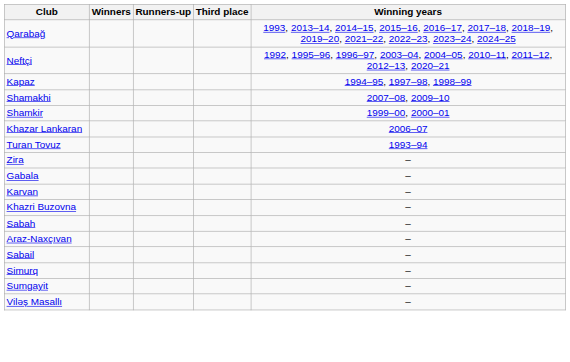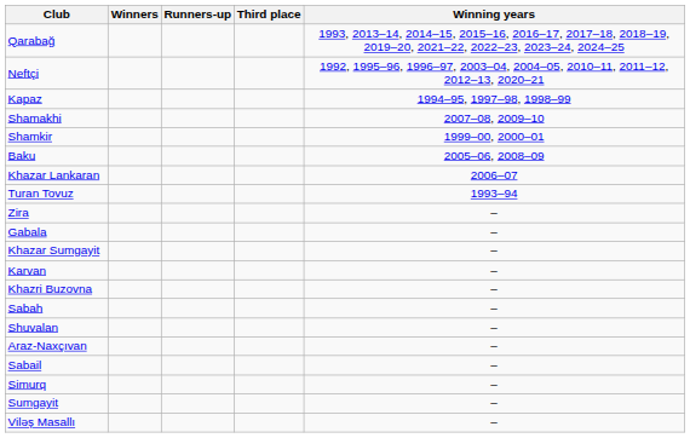+ row: Baku | 2005–06, 2008–09
+ row: Khazar Sumgayit | –
+ row: Shuvalan | –
